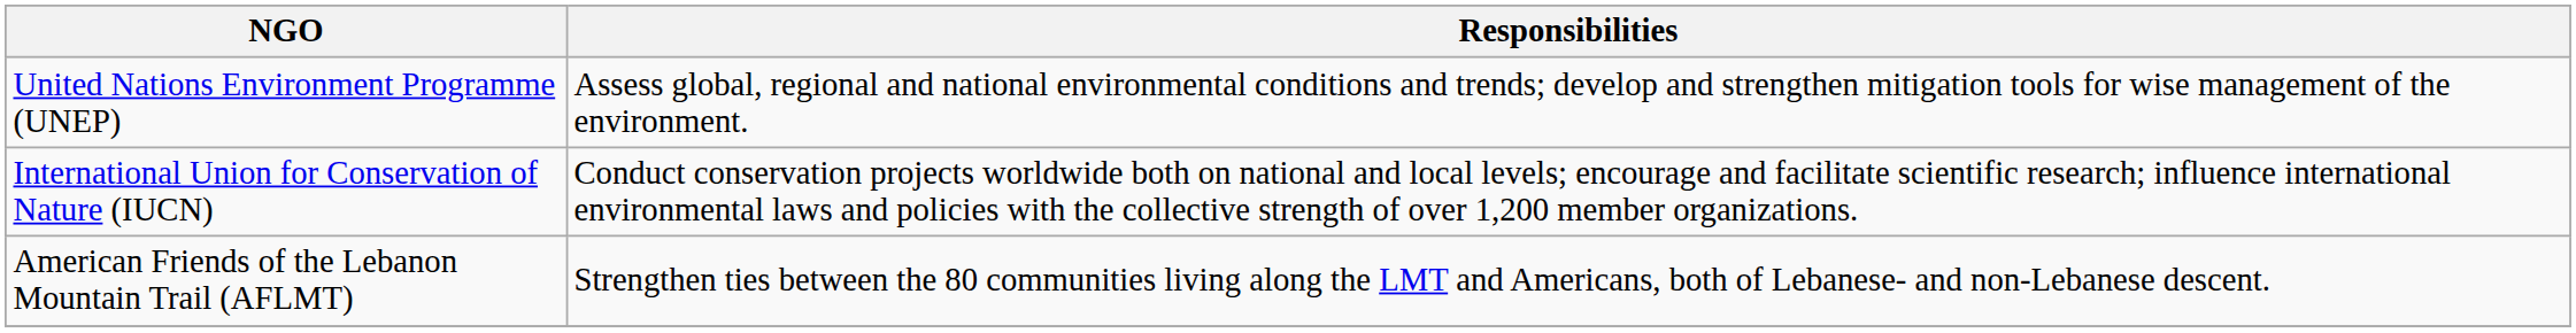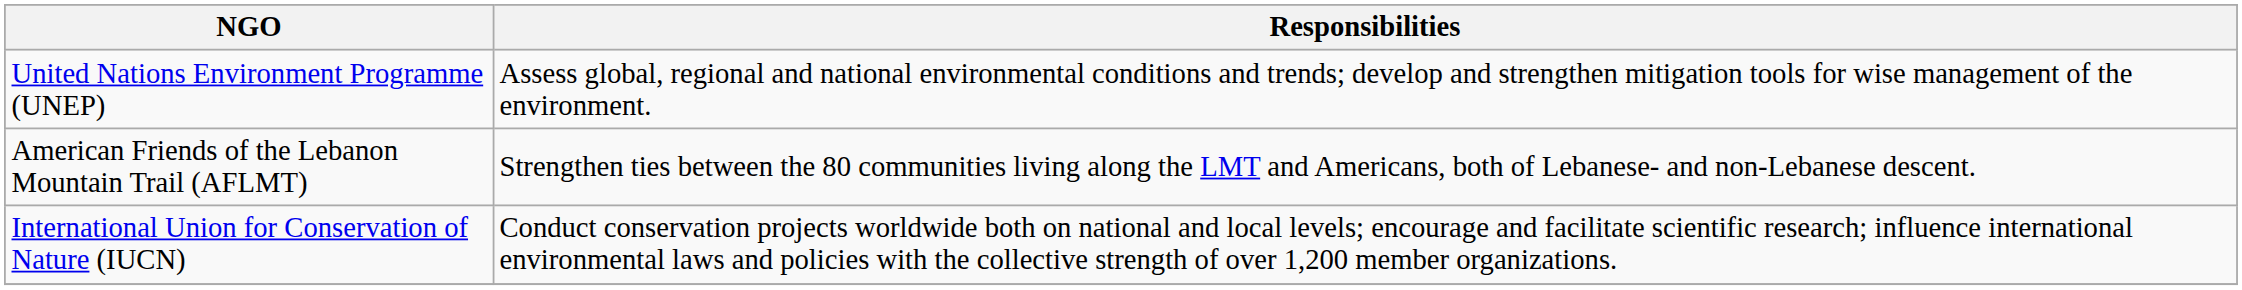rows swapped: International Union for Conservation of Nature (IUCN) <-> American Friends of the Lebanon Mountain Trail (AFLMT)
